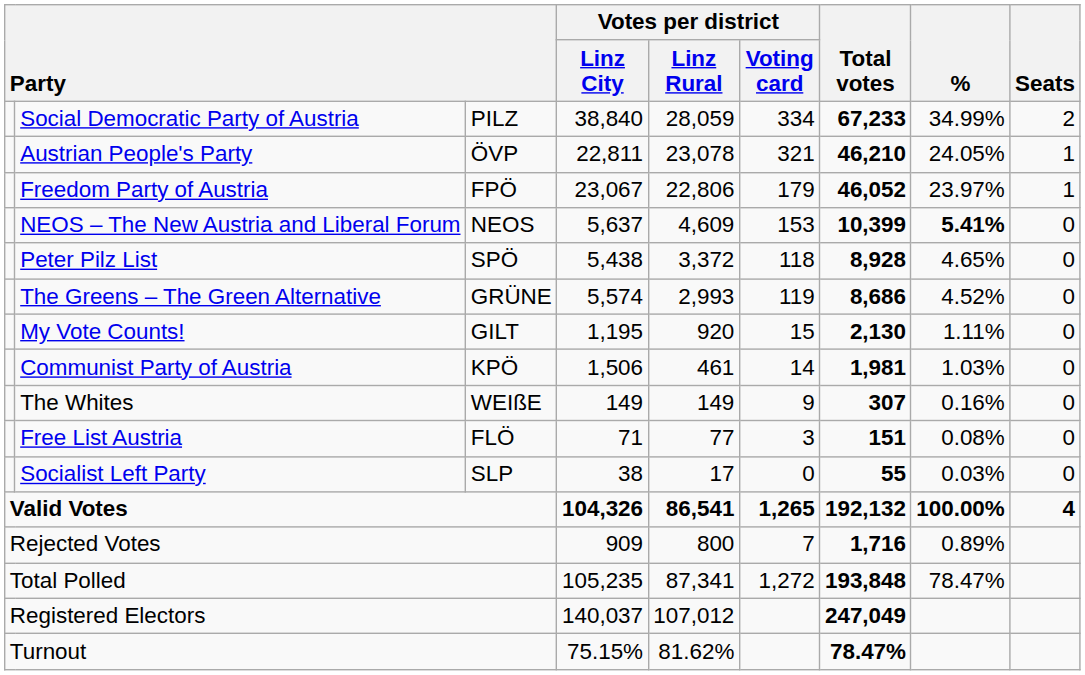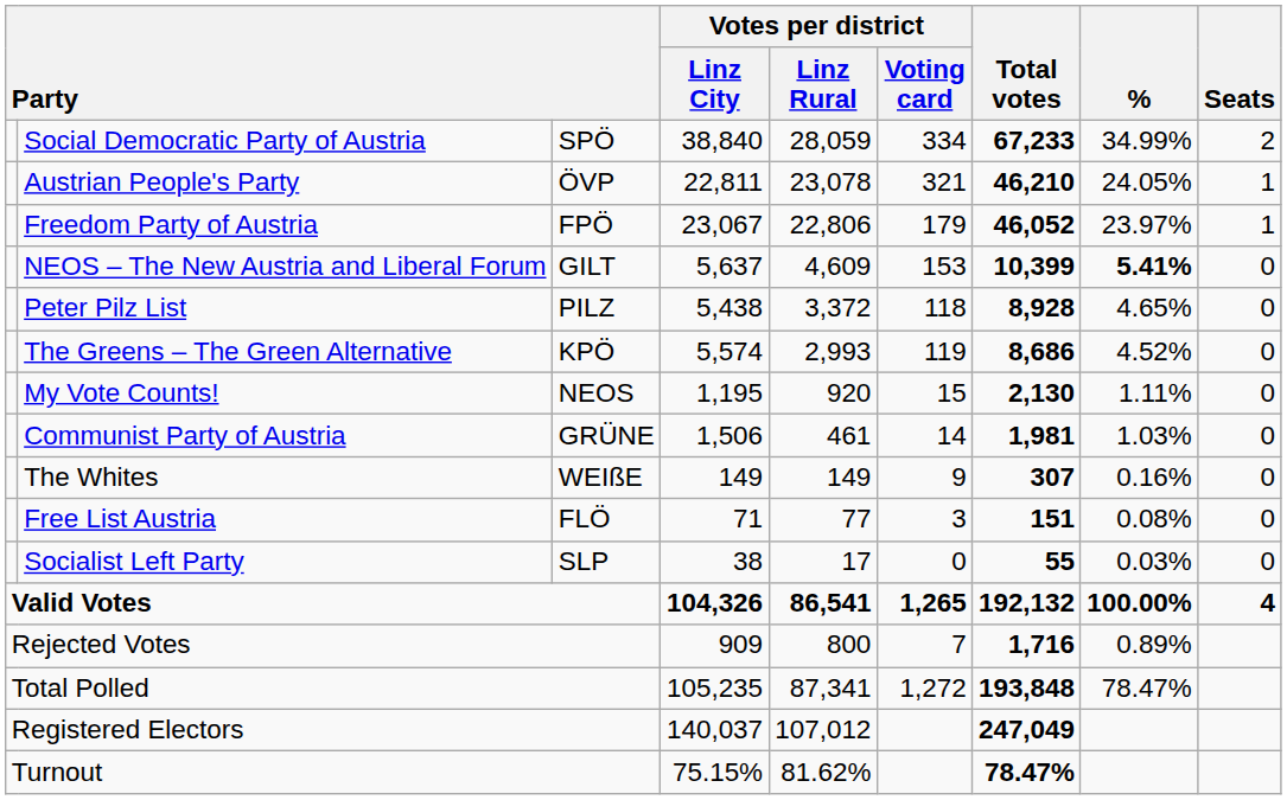Social Democratic Party of Austria | column 3: PILZ -> SPÖ
NEOS – The New Austria and Liberal Forum | column 3: NEOS -> GILT
Peter Pilz List | column 3: SPÖ -> PILZ
The Greens – The Green Alternative | column 3: GRÜNE -> KPÖ
My Vote Counts! | column 3: GILT -> NEOS
Communist Party of Austria | column 3: KPÖ -> GRÜNE
